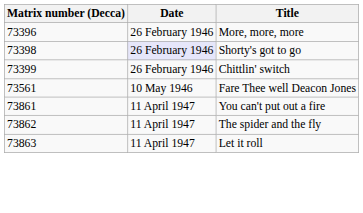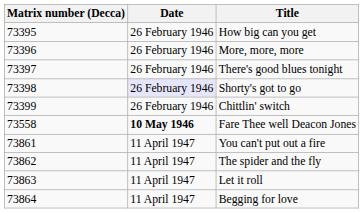+ row: 73395 | 26 February 1946 | How big can you get
+ row: 73397 | 26 February 1946 | There's good blues tonight
Fare Thee well Deacon Jones | Matrix number (Decca): 73561 -> 73558
Fare Thee well Deacon Jones | Date: normal -> bold
+ row: 73864 | 11 April 1947 | Begging for love
